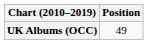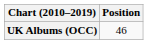UK Albums (OCC) | Position: 49 -> 46
